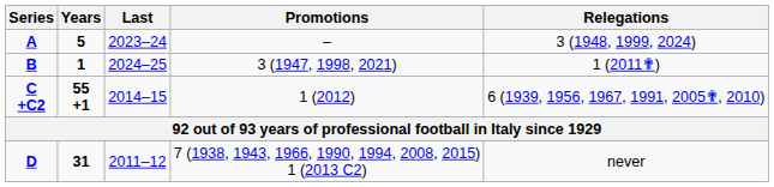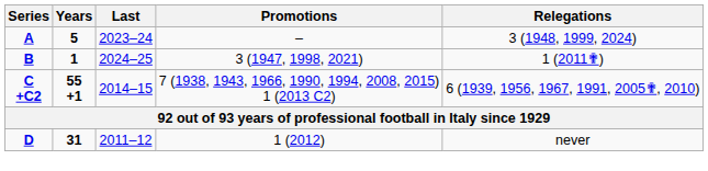C +C2 | Promotions: 1 (2012) -> 7 (1938, 1943, 1966, 1990, 1994, 2008, 2015) 1 (2013 C2)
D | Promotions: 7 (1938, 1943, 1966, 1990, 1994, 2008, 2015) 1 (2013 C2) -> 1 (2012)
